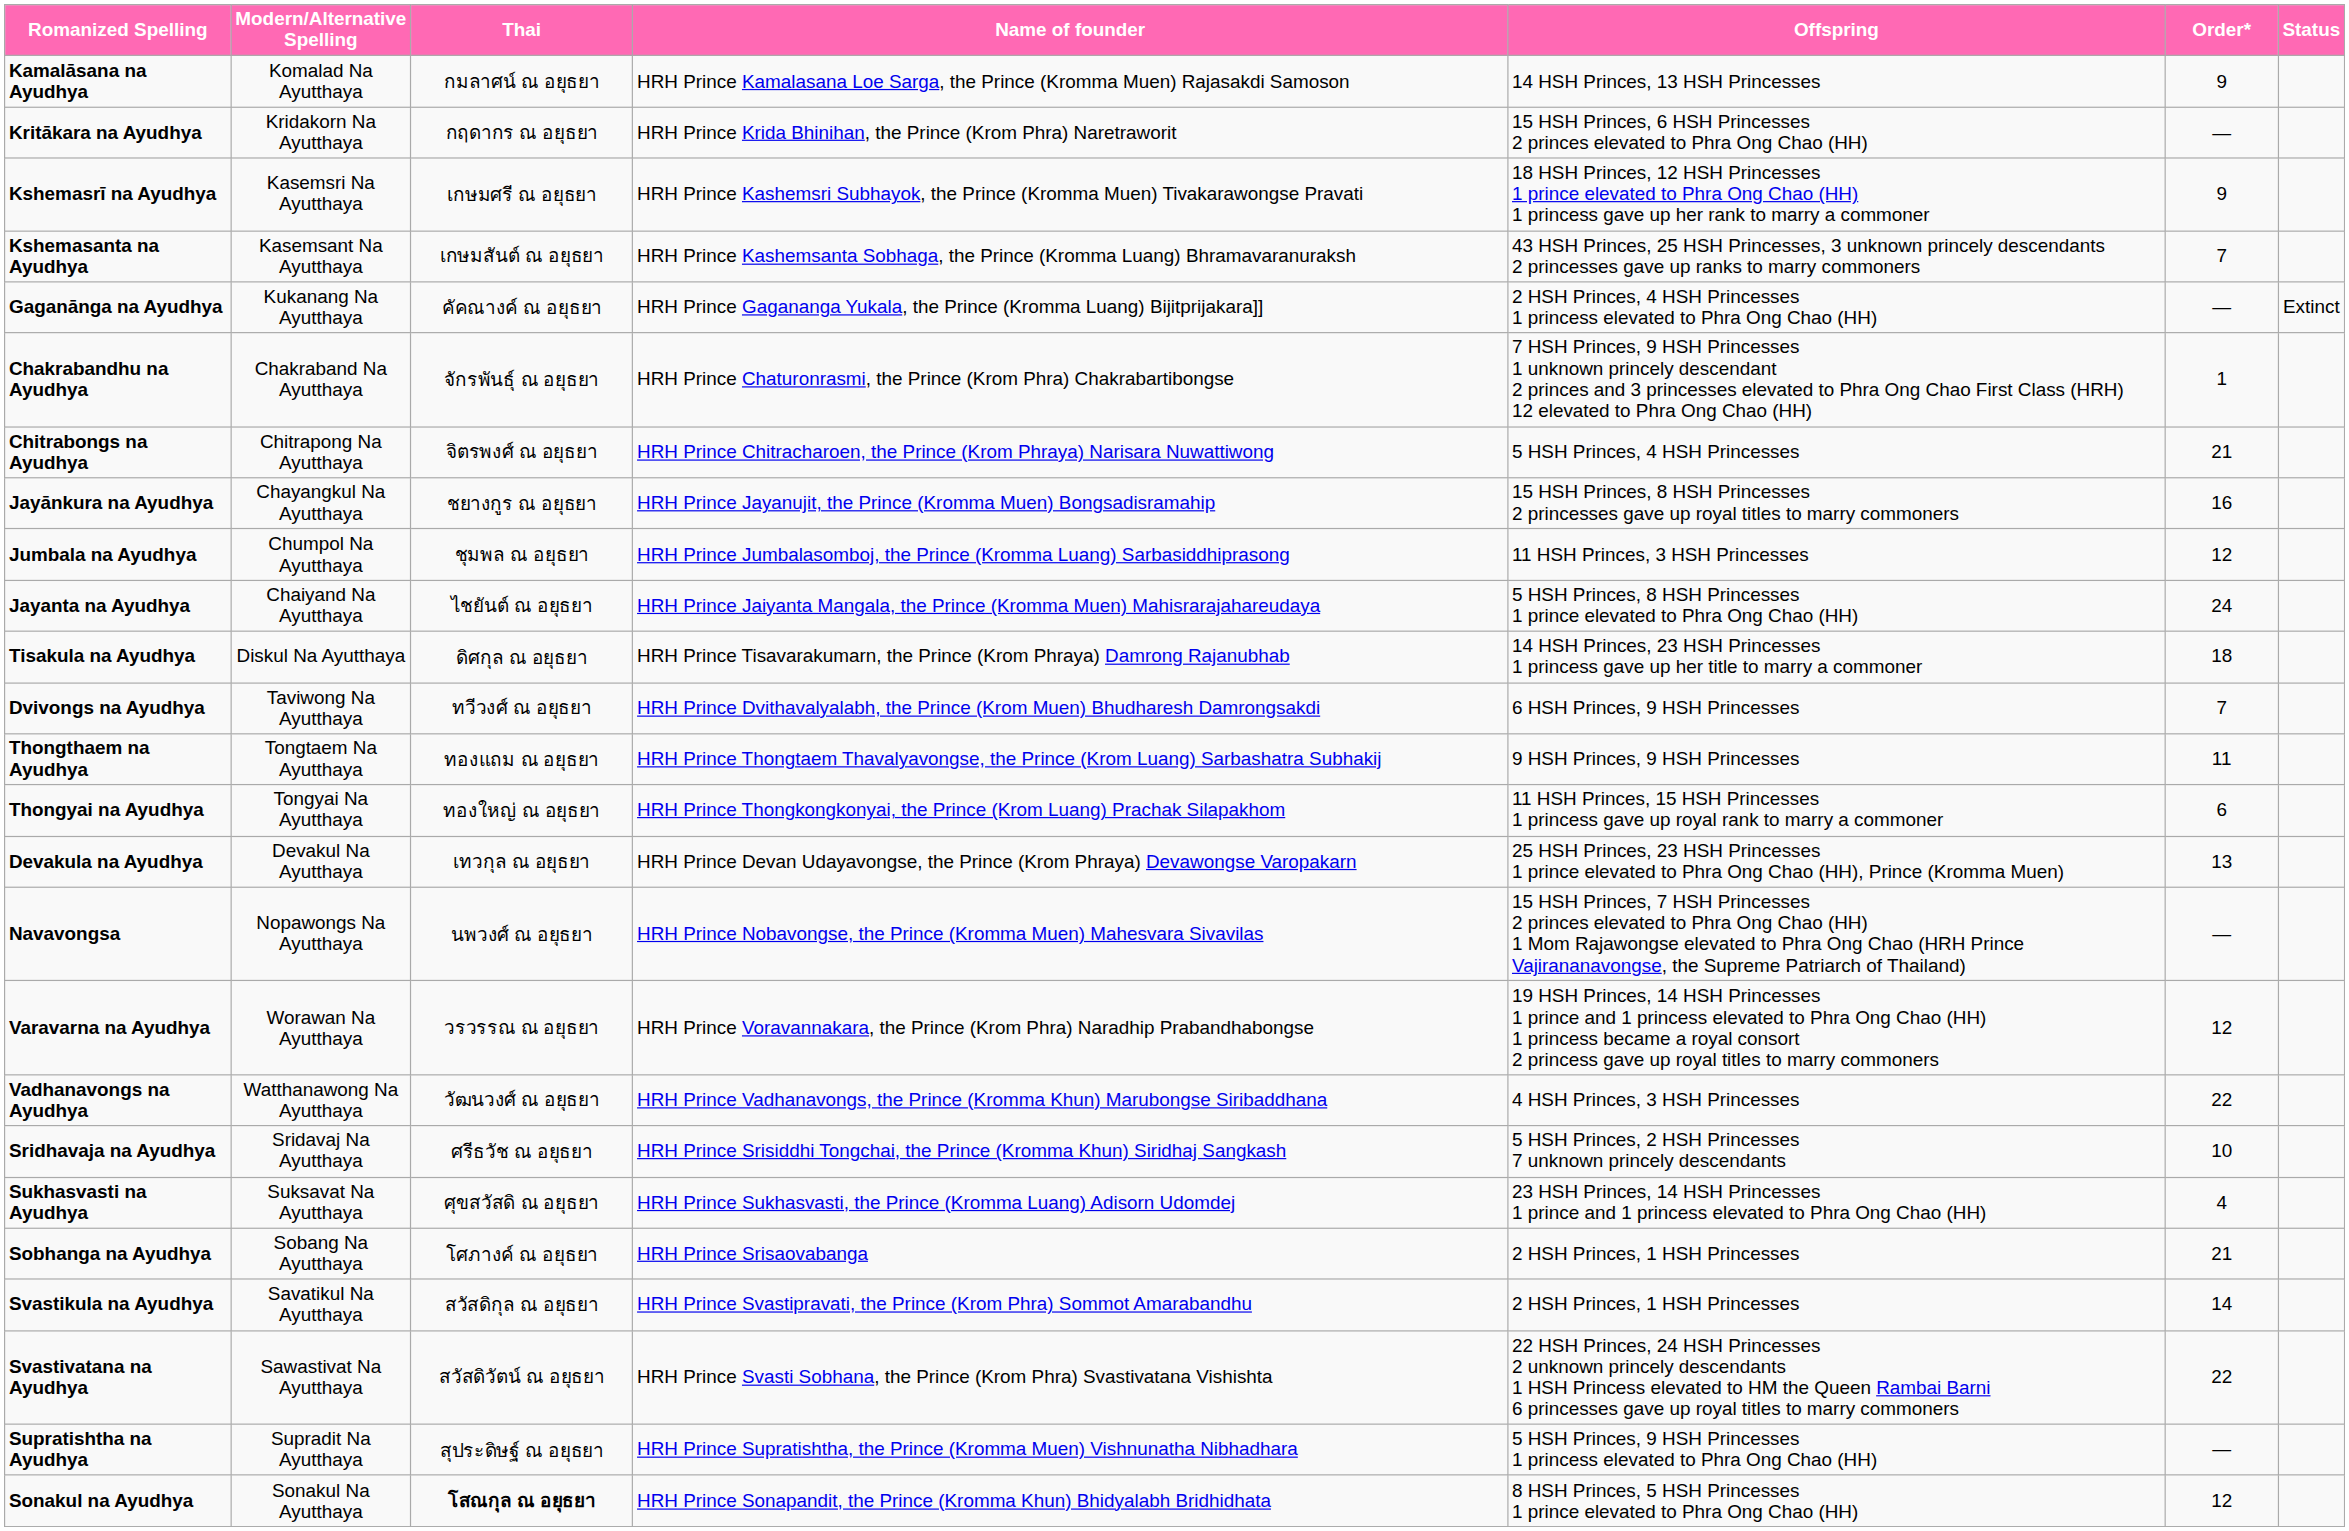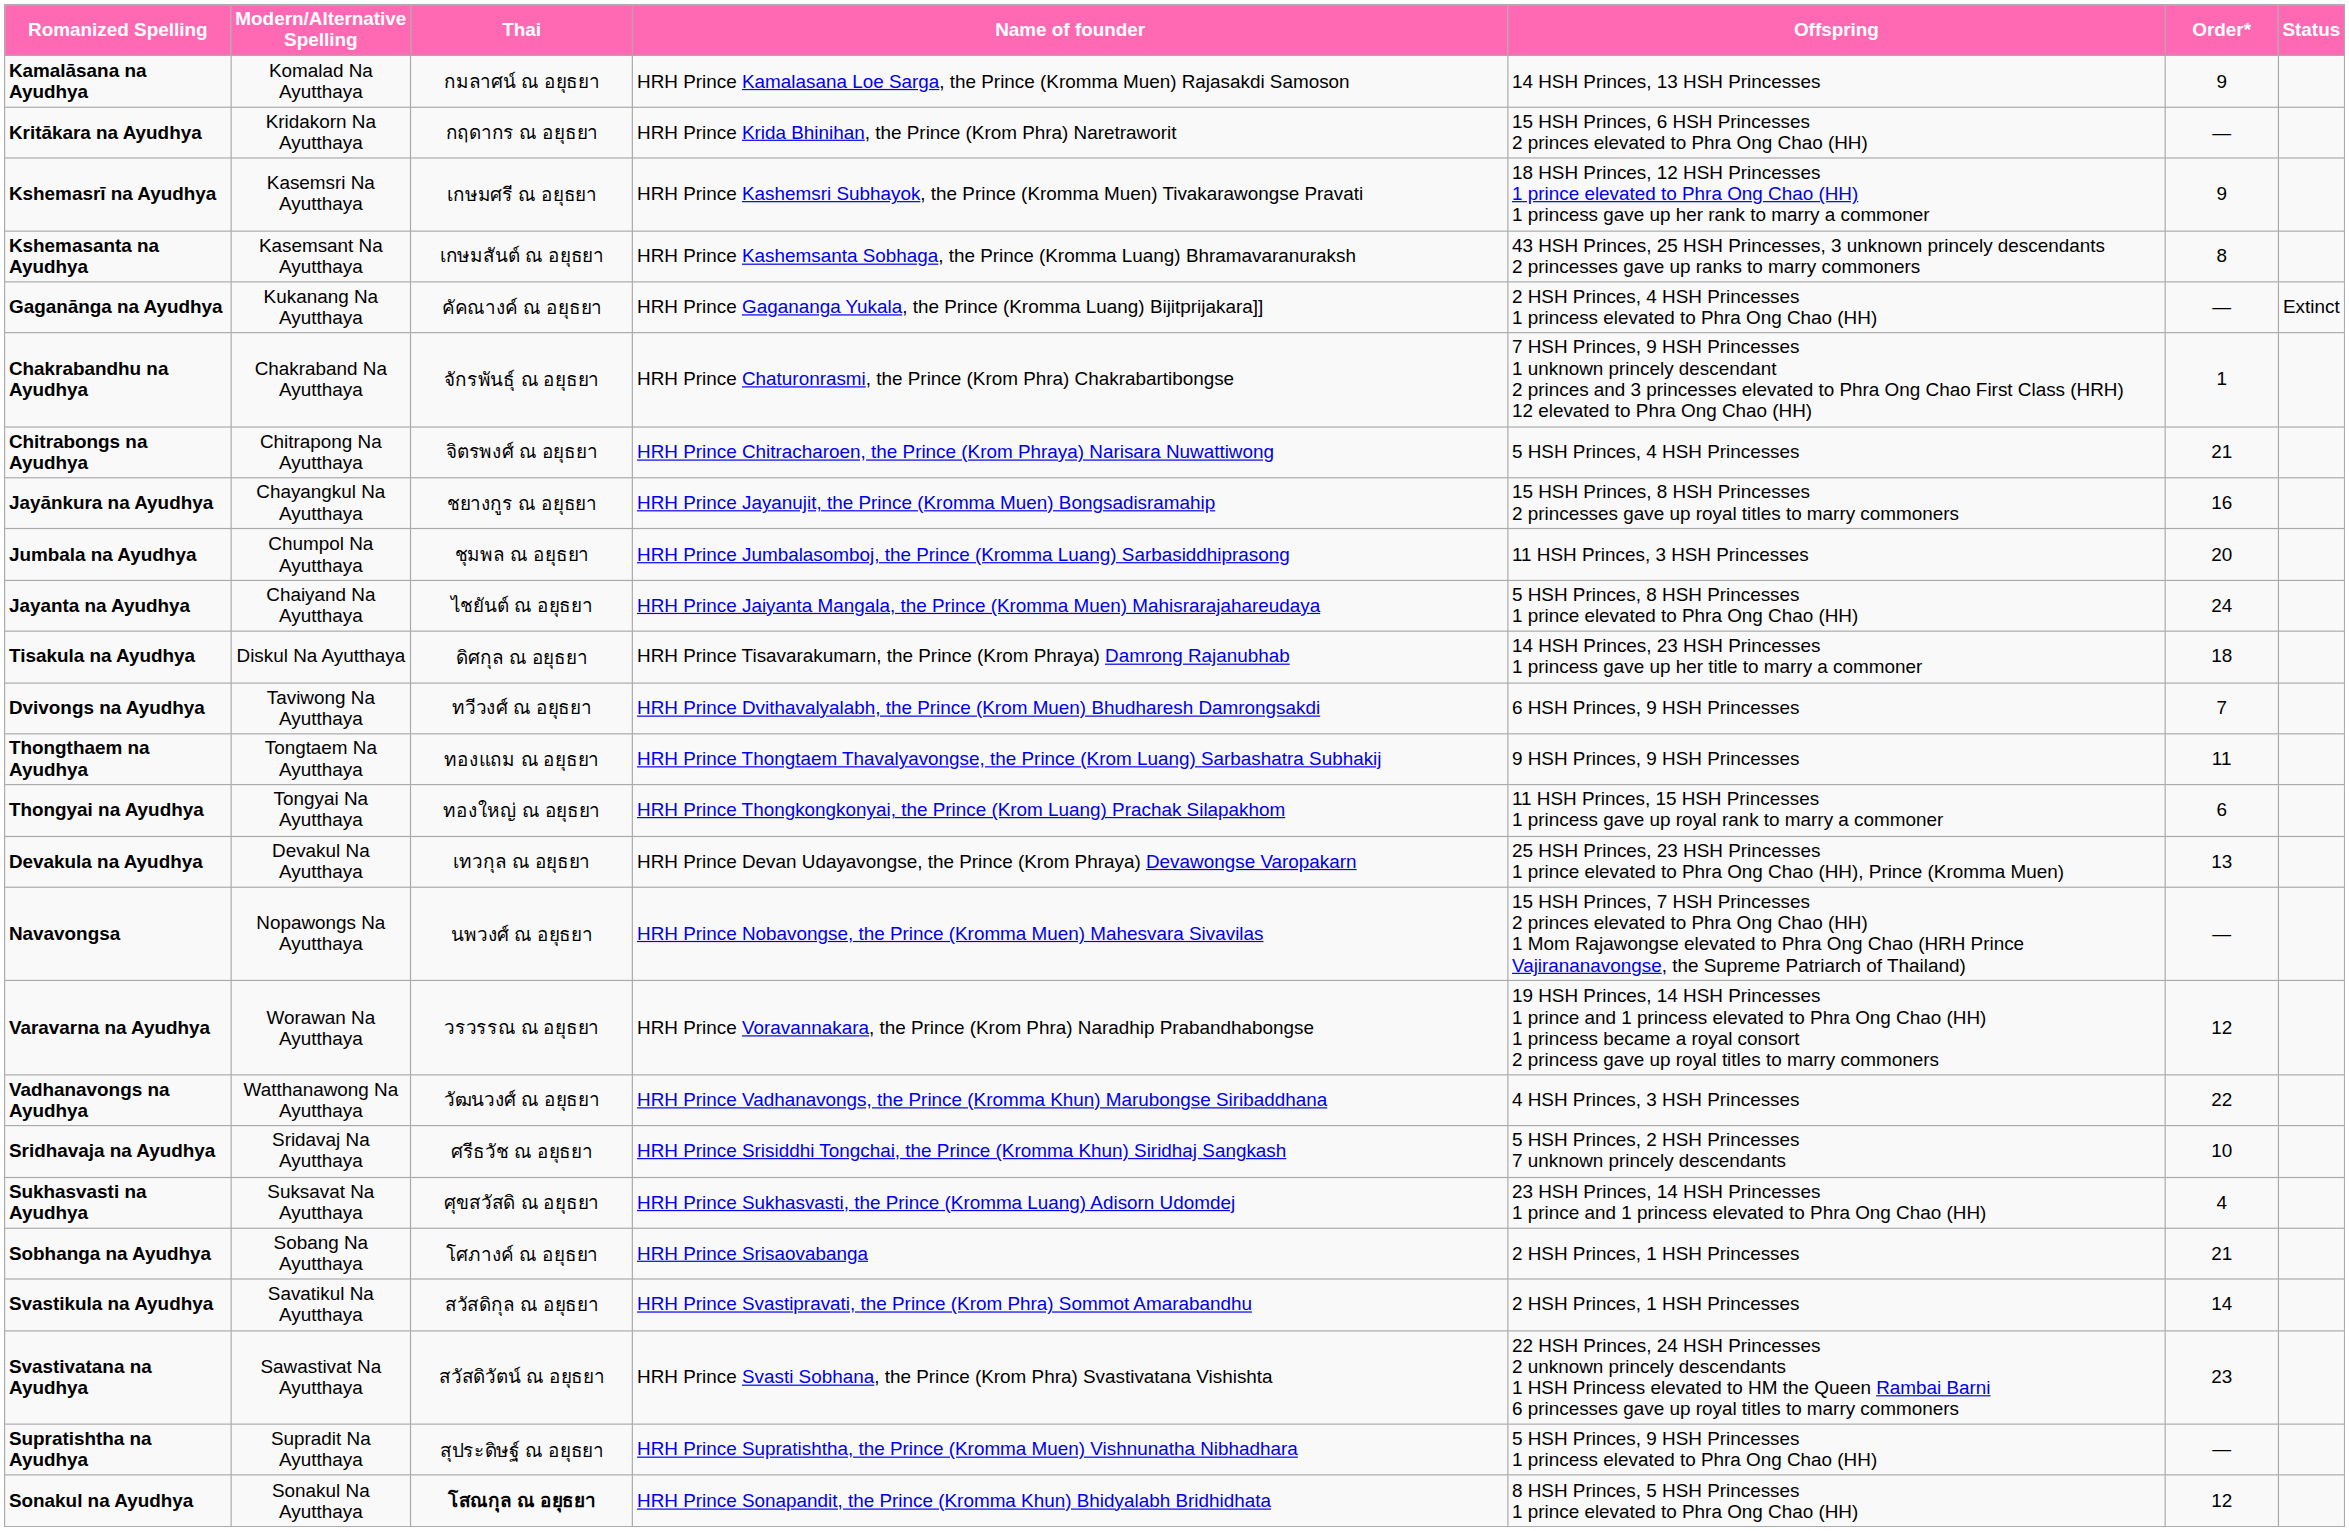Kshemasanta na Ayudhya | Order*: 7 -> 8
Jumbala na Ayudhya | Order*: 12 -> 20
Svastivatana na Ayudhya | Order*: 22 -> 23
